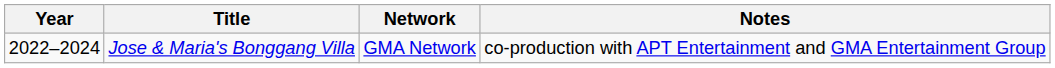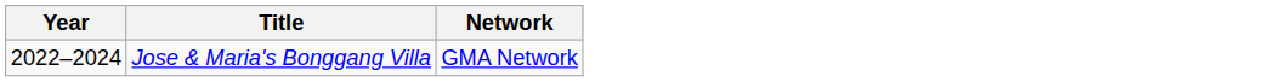- column: Notes | co-production with APT Entertainment and GMA Entertainment Group
